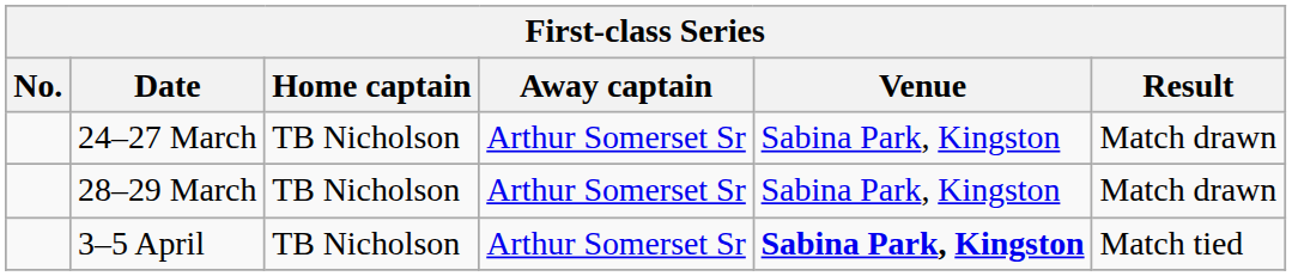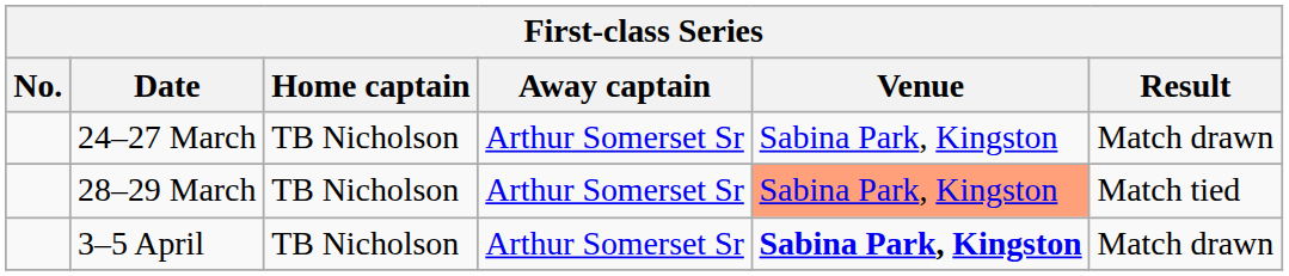28–29 March | Venue: no background -> lightsalmon background
28–29 March | Result: Match drawn -> Match tied
3–5 April | Result: Match tied -> Match drawn
